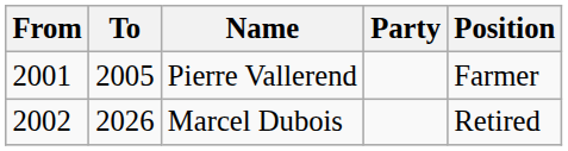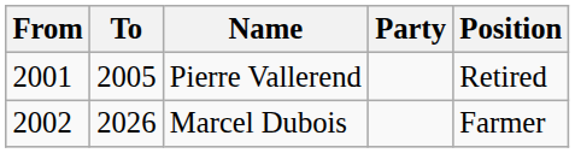Pierre Vallerend | Position: Farmer -> Retired
Marcel Dubois | Position: Retired -> Farmer
